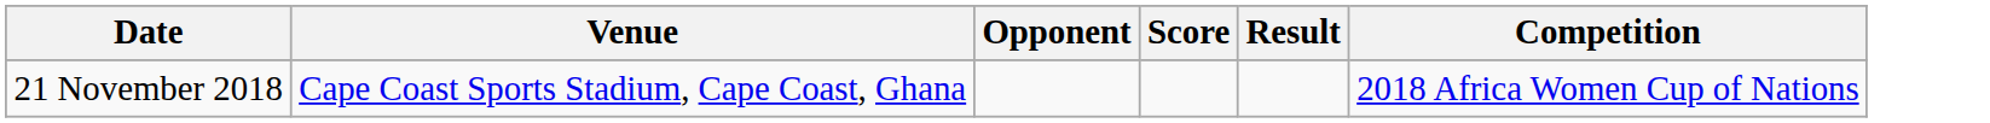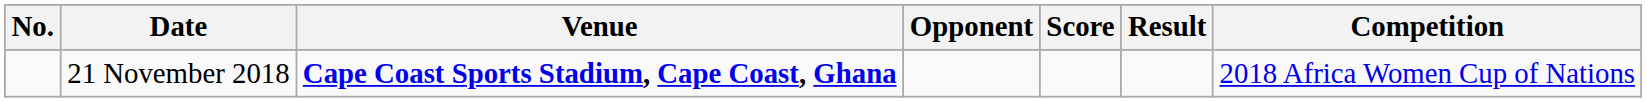+ column: No.
21 November 2018 | Venue: normal -> bold
